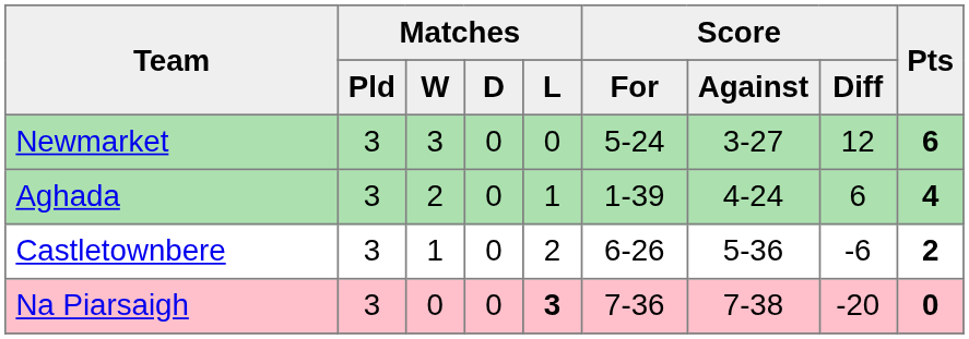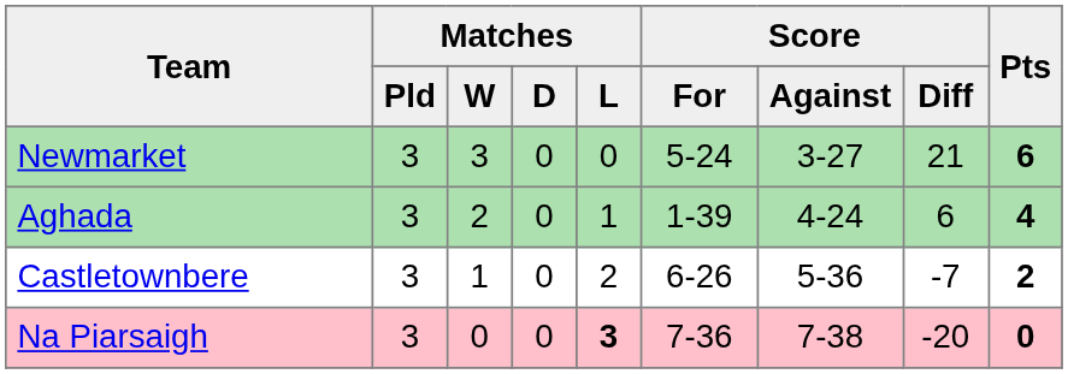Newmarket | Score / Diff: 12 -> 21
Castletownbere | Score / Diff: -6 -> -7
